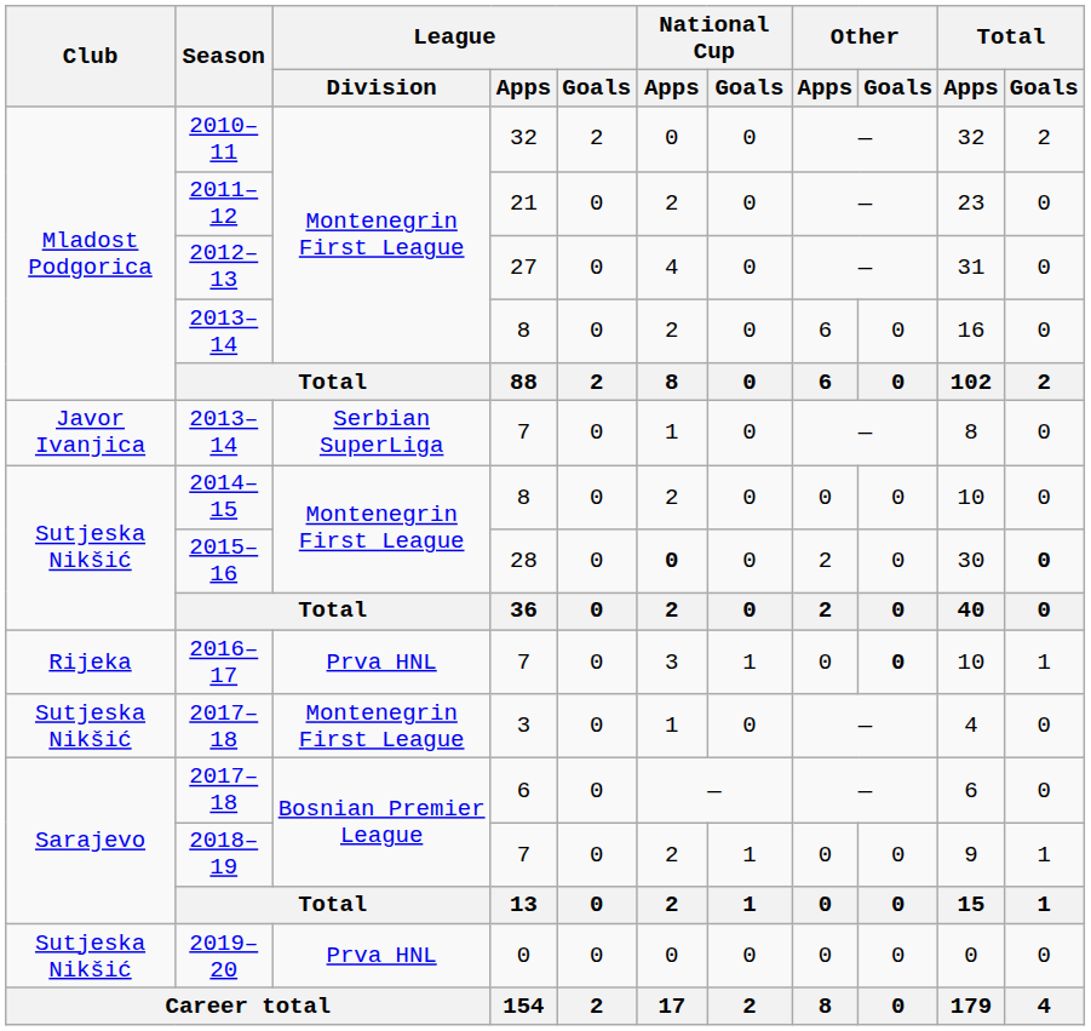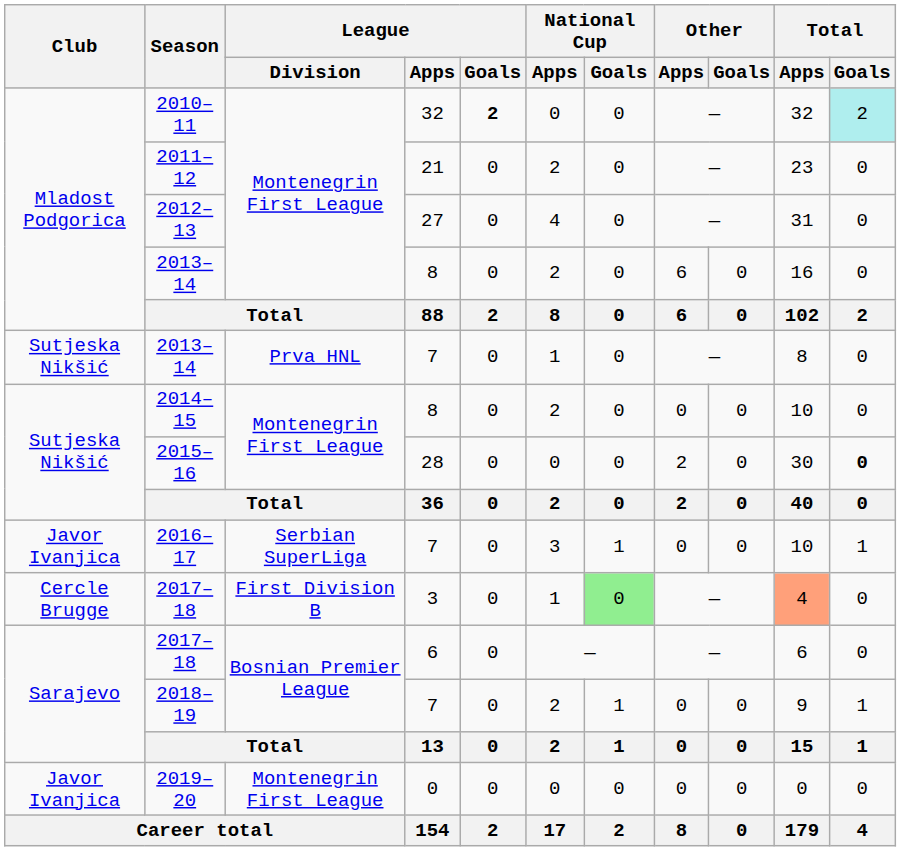2010–11 | League / Goals: normal -> bold
2010–11 | Total / Goals: no background -> paleturquoise background
2013–14 / 7 | Club: Javor Ivanjica -> Sutjeska Nikšić
2013–14 / 7 | League / Division: Serbian SuperLiga -> Prva HNL
2015–16 | National Cup / Apps: bold -> normal
2016–17 | Club: Rijeka -> Javor Ivanjica
2016–17 | League / Division: Prva HNL -> Serbian SuperLiga
2016–17 | Other / Goals: bold -> normal
2017–18 / 3 | Club: Sutjeska Nikšić -> Cercle Brugge
2017–18 / 3 | League / Division: Montenegrin First League -> First Division B
2017–18 / 3 | National Cup / Goals: no background -> lightgreen background
2017–18 / 3 | Total / Apps: no background -> lightsalmon background
2019–20 | Club: Sutjeska Nikšić -> Javor Ivanjica
2019–20 | League / Division: Prva HNL -> Montenegrin First League
